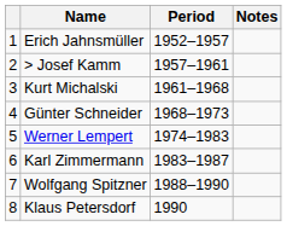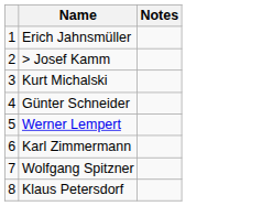- column: Period | 1952–1957 | 1957–1961 | 1961–1968 | 1968–1973 | 1974–1983 | 1983–1987 | 1988–1990 | 1990
